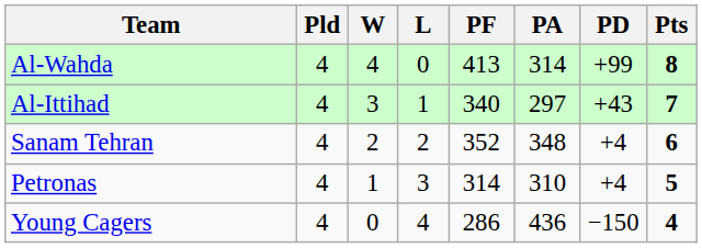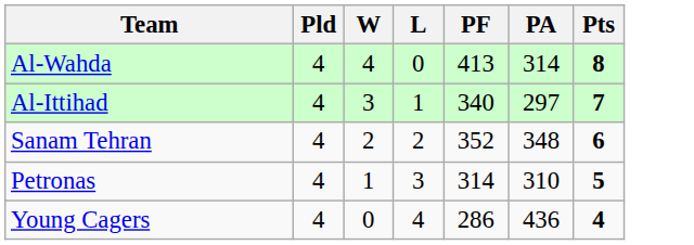- column: PD | +99 | +43 | +4 | +4 | −150
